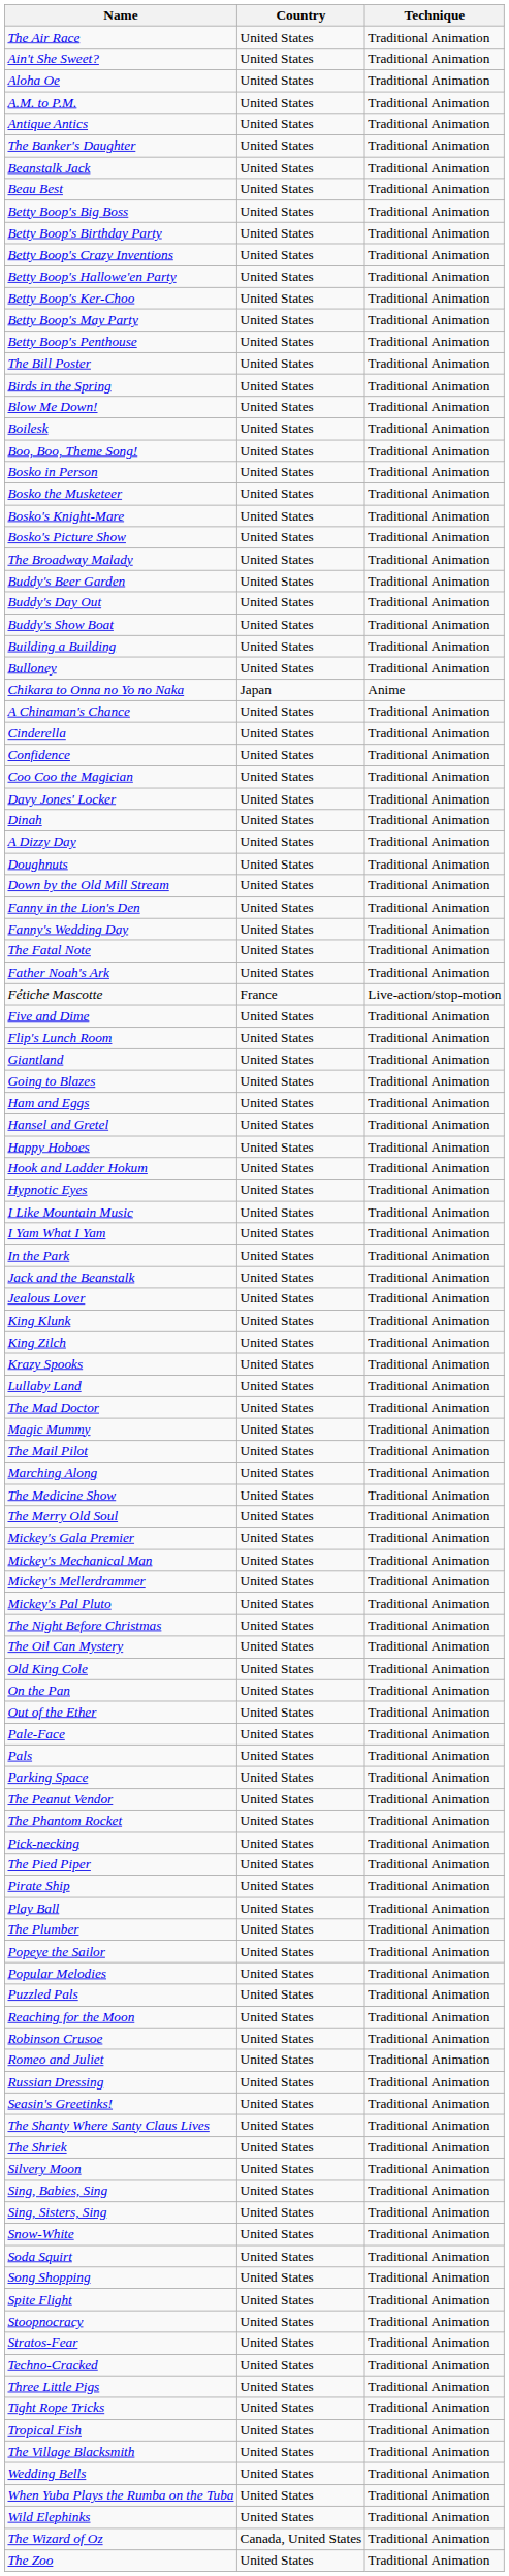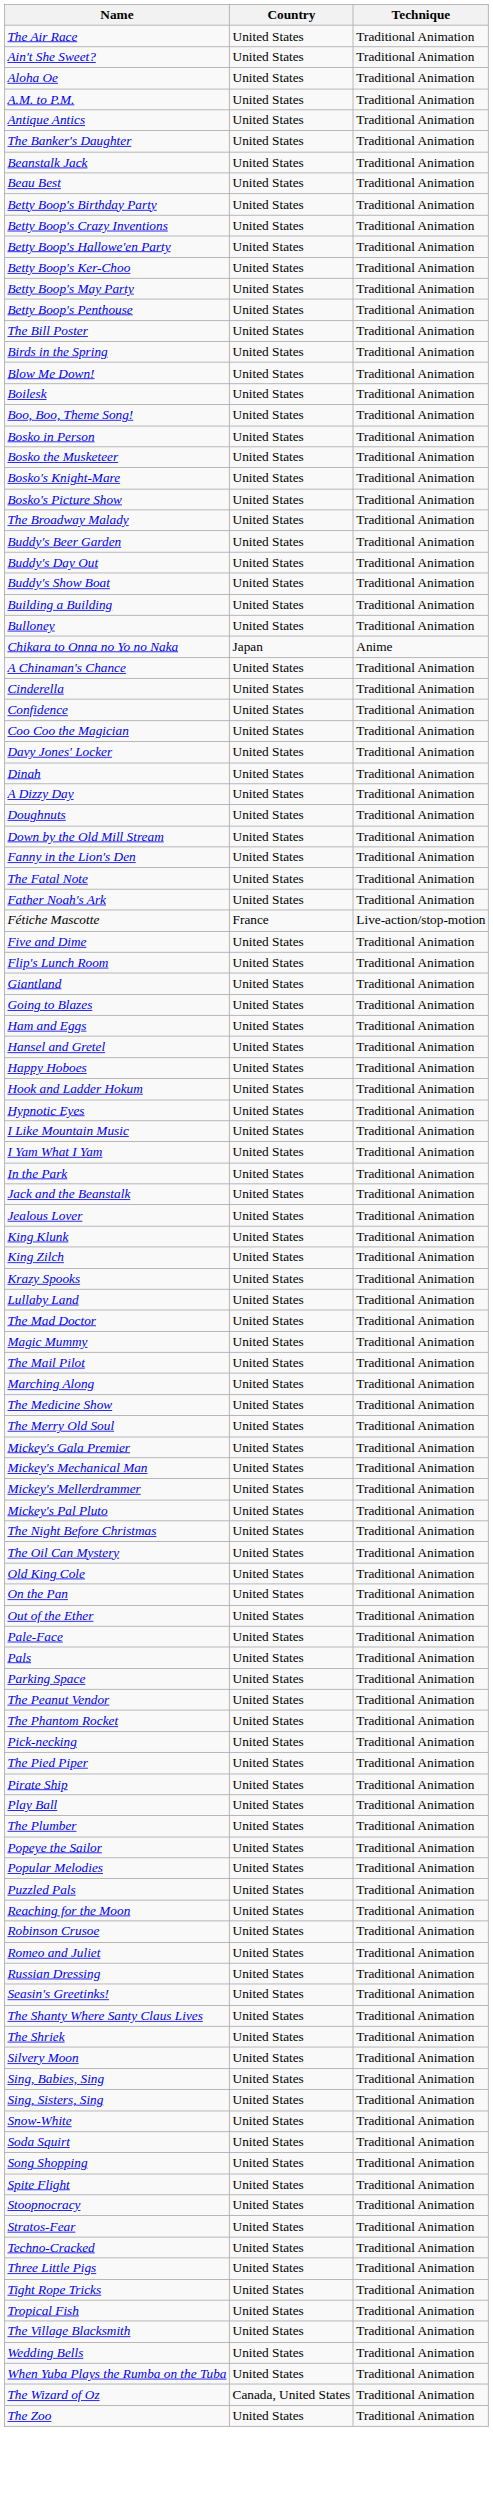- row: Betty Boop's Big Boss | United States | Traditional Animation
- row: Fanny's Wedding Day | United States | Traditional Animation
- row: Wild Elephinks | United States | Traditional Animation
